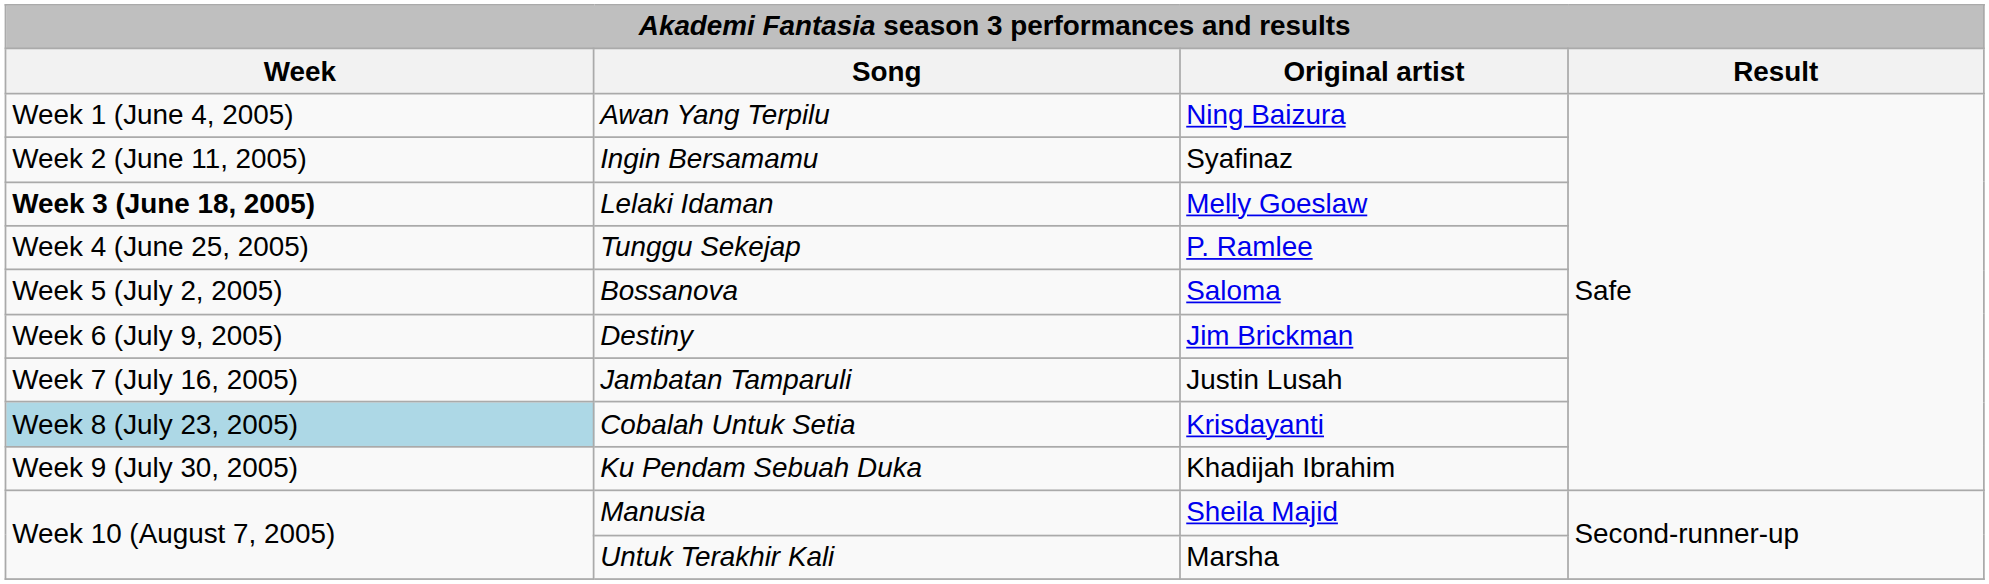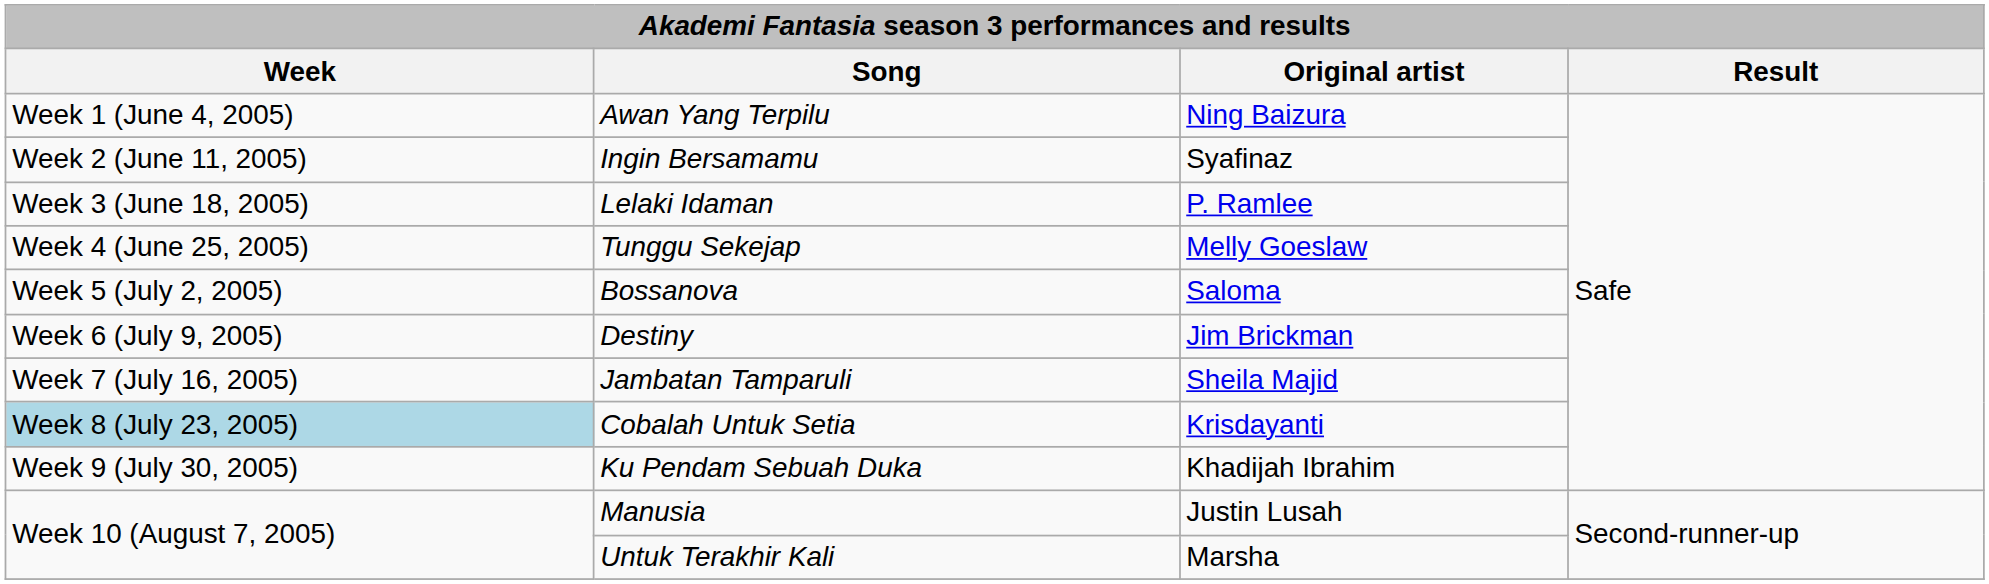Lelaki Idaman | Week: bold -> normal
Lelaki Idaman | Original artist: Melly Goeslaw -> P. Ramlee
Tunggu Sekejap | Original artist: P. Ramlee -> Melly Goeslaw
Jambatan Tamparuli | Original artist: Justin Lusah -> Sheila Majid
Manusia | Original artist: Sheila Majid -> Justin Lusah
